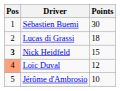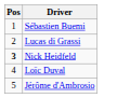- column: Points | 30 | 18 | 15 | 12 | 10
Loïc Duval | Pos: lightsalmon background -> no background
